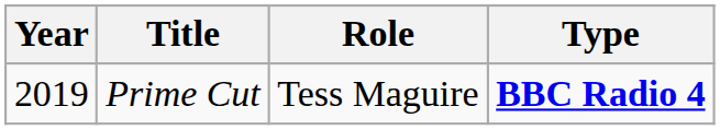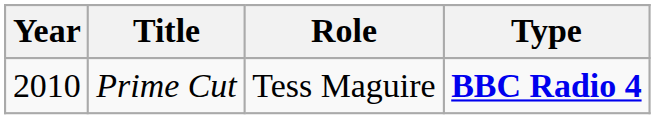Prime Cut | Year: 2019 -> 2010
